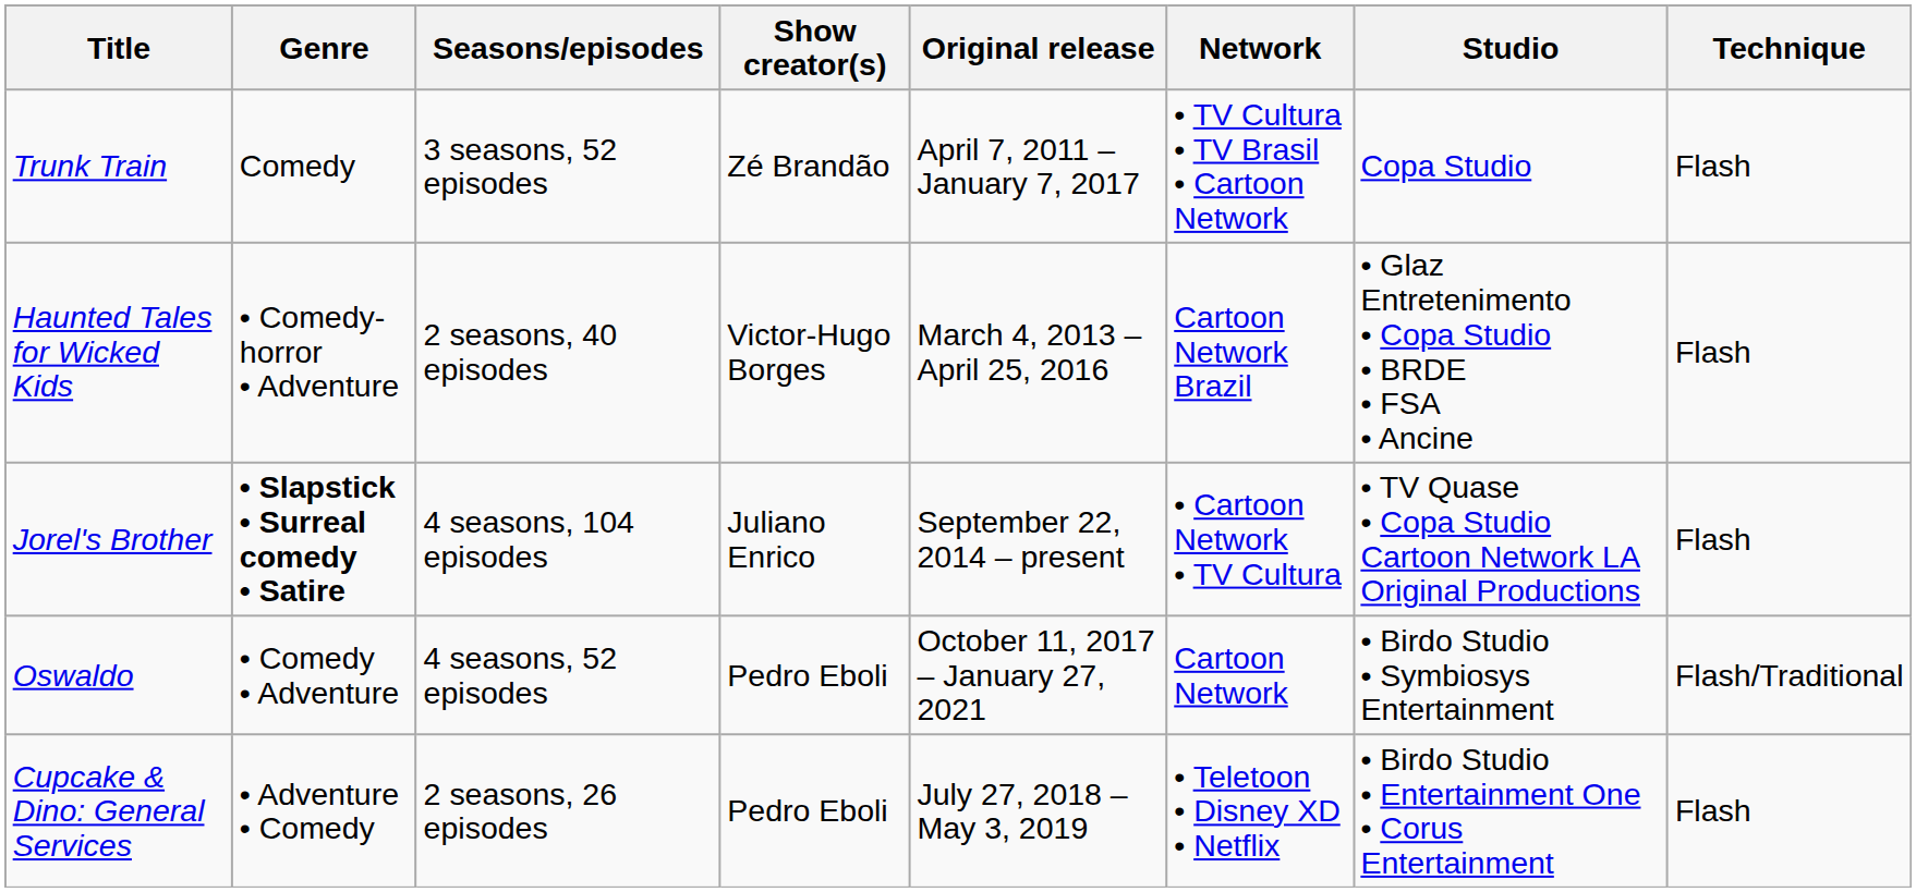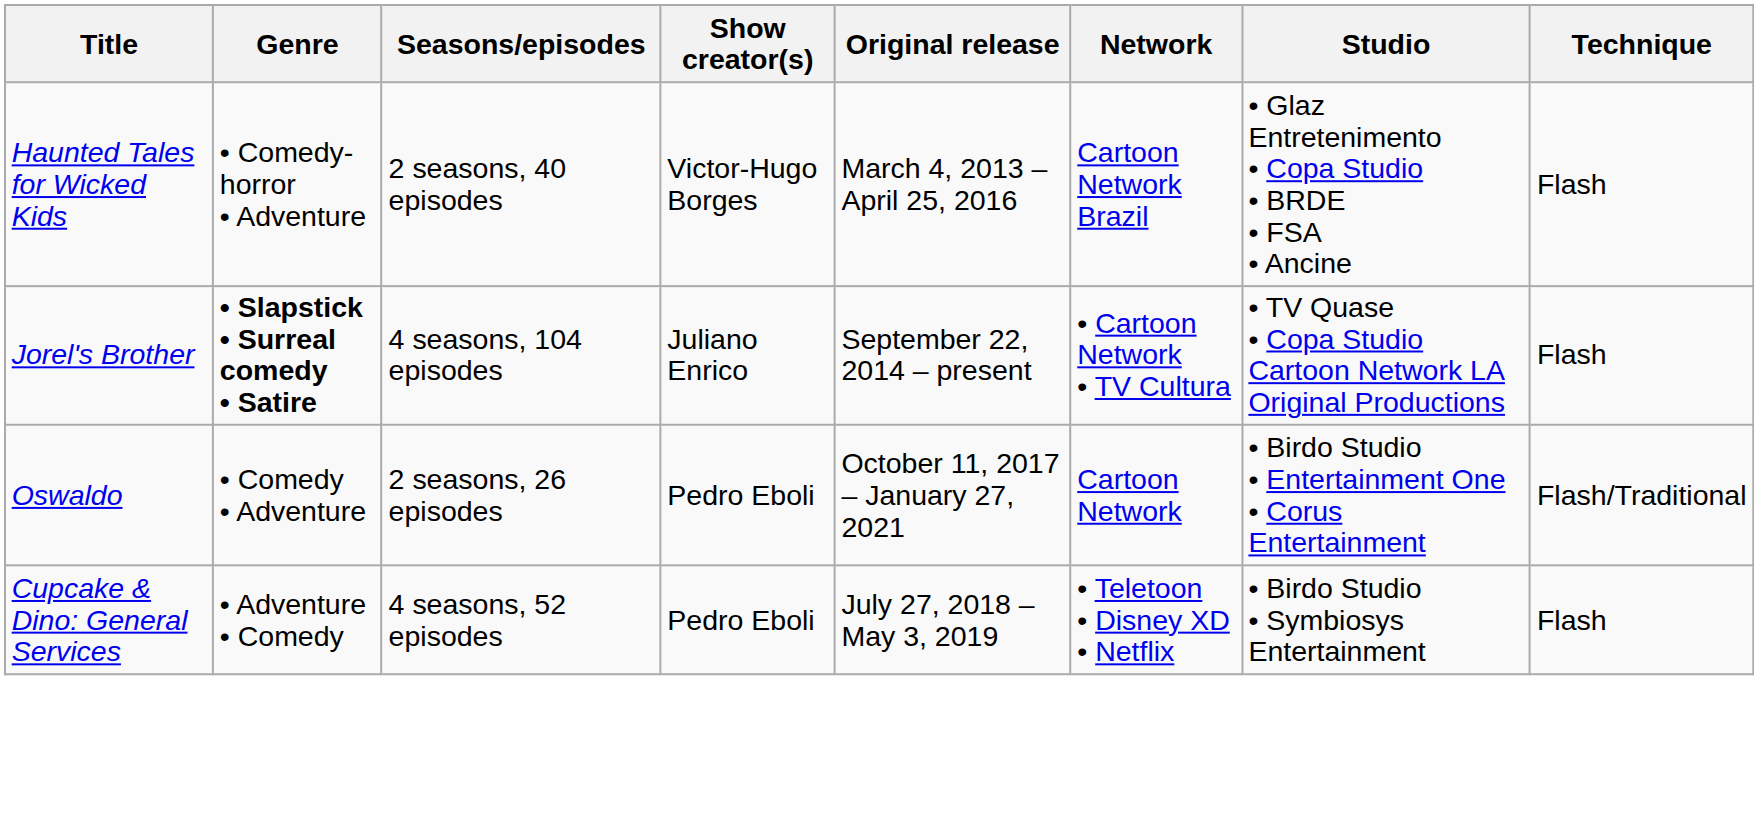- row: Trunk Train | Comedy | 3 seasons, 52 episodes | Zé Brandão | April 7, 2011 – January 7, 2017 | • TV Cultura • TV Brasil • Cartoon Network | Copa Studio | Flash
Oswaldo | Seasons/episodes: 4 seasons, 52 episodes -> 2 seasons, 26 episodes
Oswaldo | Studio: • Birdo Studio • Symbiosys Entertainment -> • Birdo Studio • Entertainment One • Corus Entertainment
Cupcake & Dino: General Services | Seasons/episodes: 2 seasons, 26 episodes -> 4 seasons, 52 episodes
Cupcake & Dino: General Services | Studio: • Birdo Studio • Entertainment One • Corus Entertainment -> • Birdo Studio • Symbiosys Entertainment
